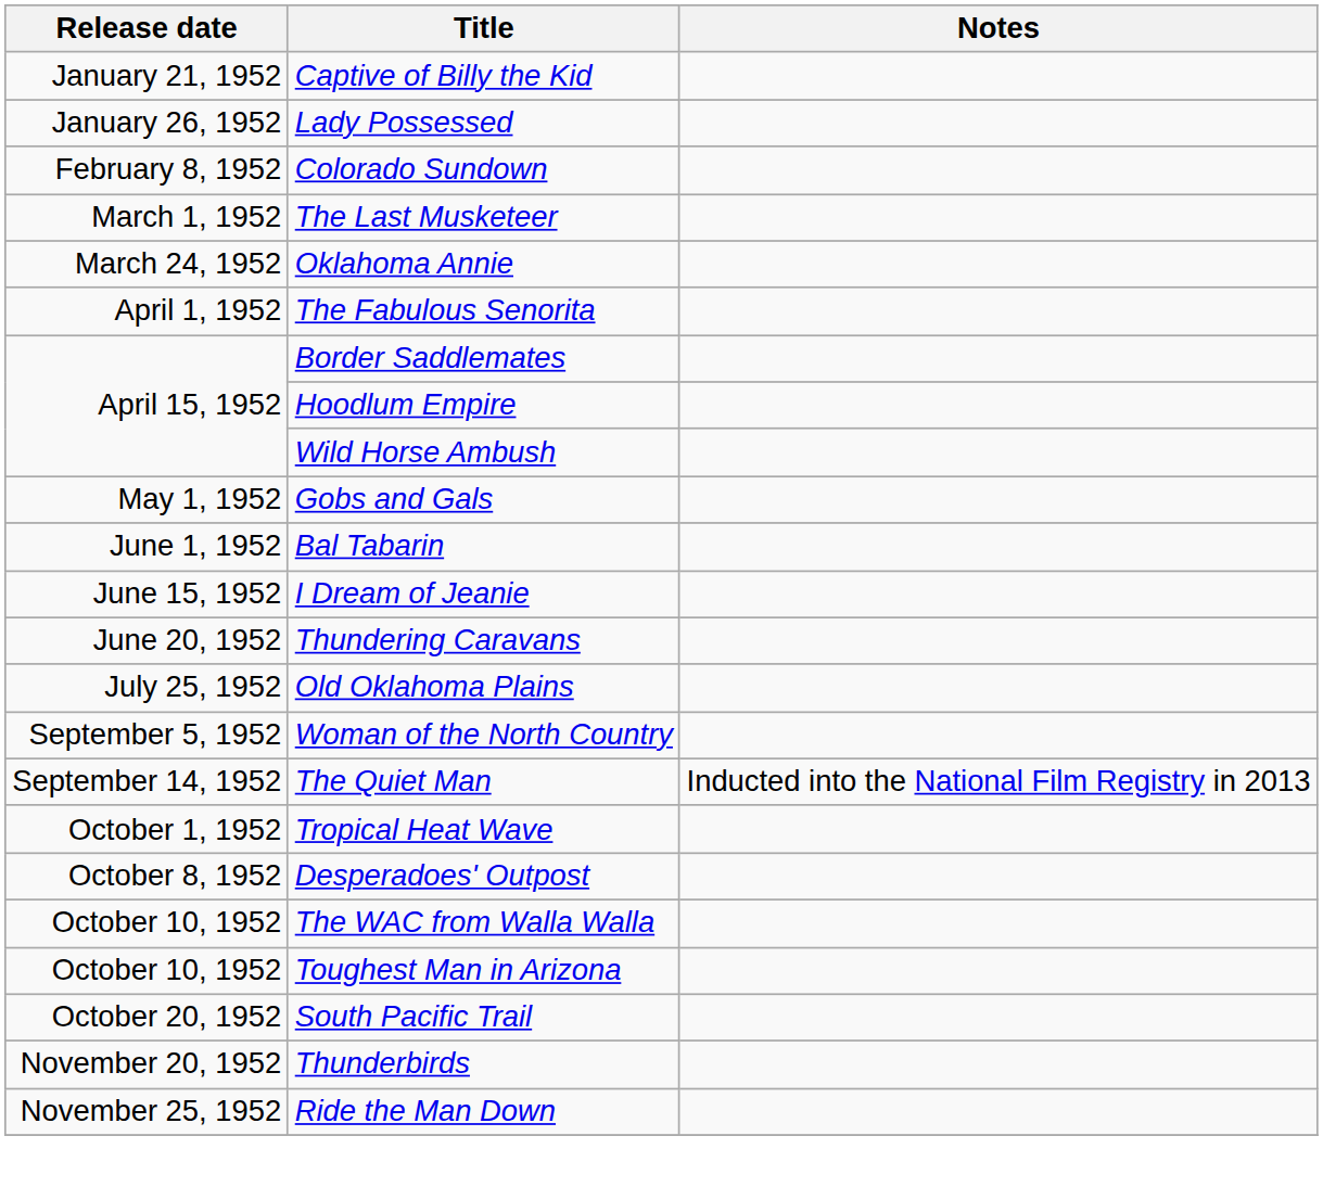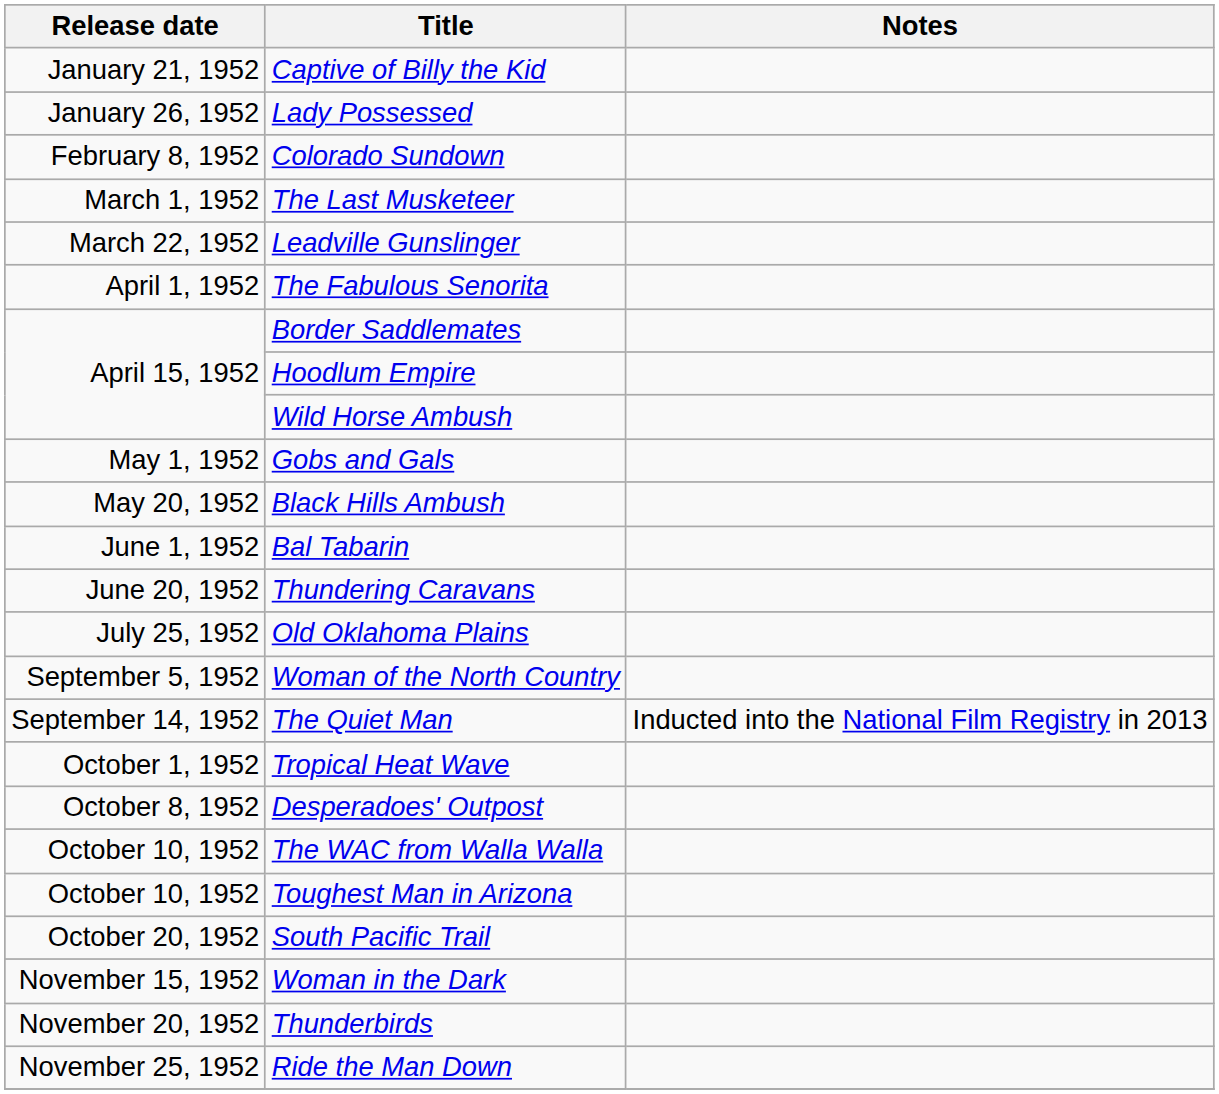+ row: March 22, 1952 | Leadville Gunslinger
- row: March 24, 1952 | Oklahoma Annie
+ row: May 20, 1952 | Black Hills Ambush
- row: June 15, 1952 | I Dream of Jeanie
+ row: November 15, 1952 | Woman in the Dark
